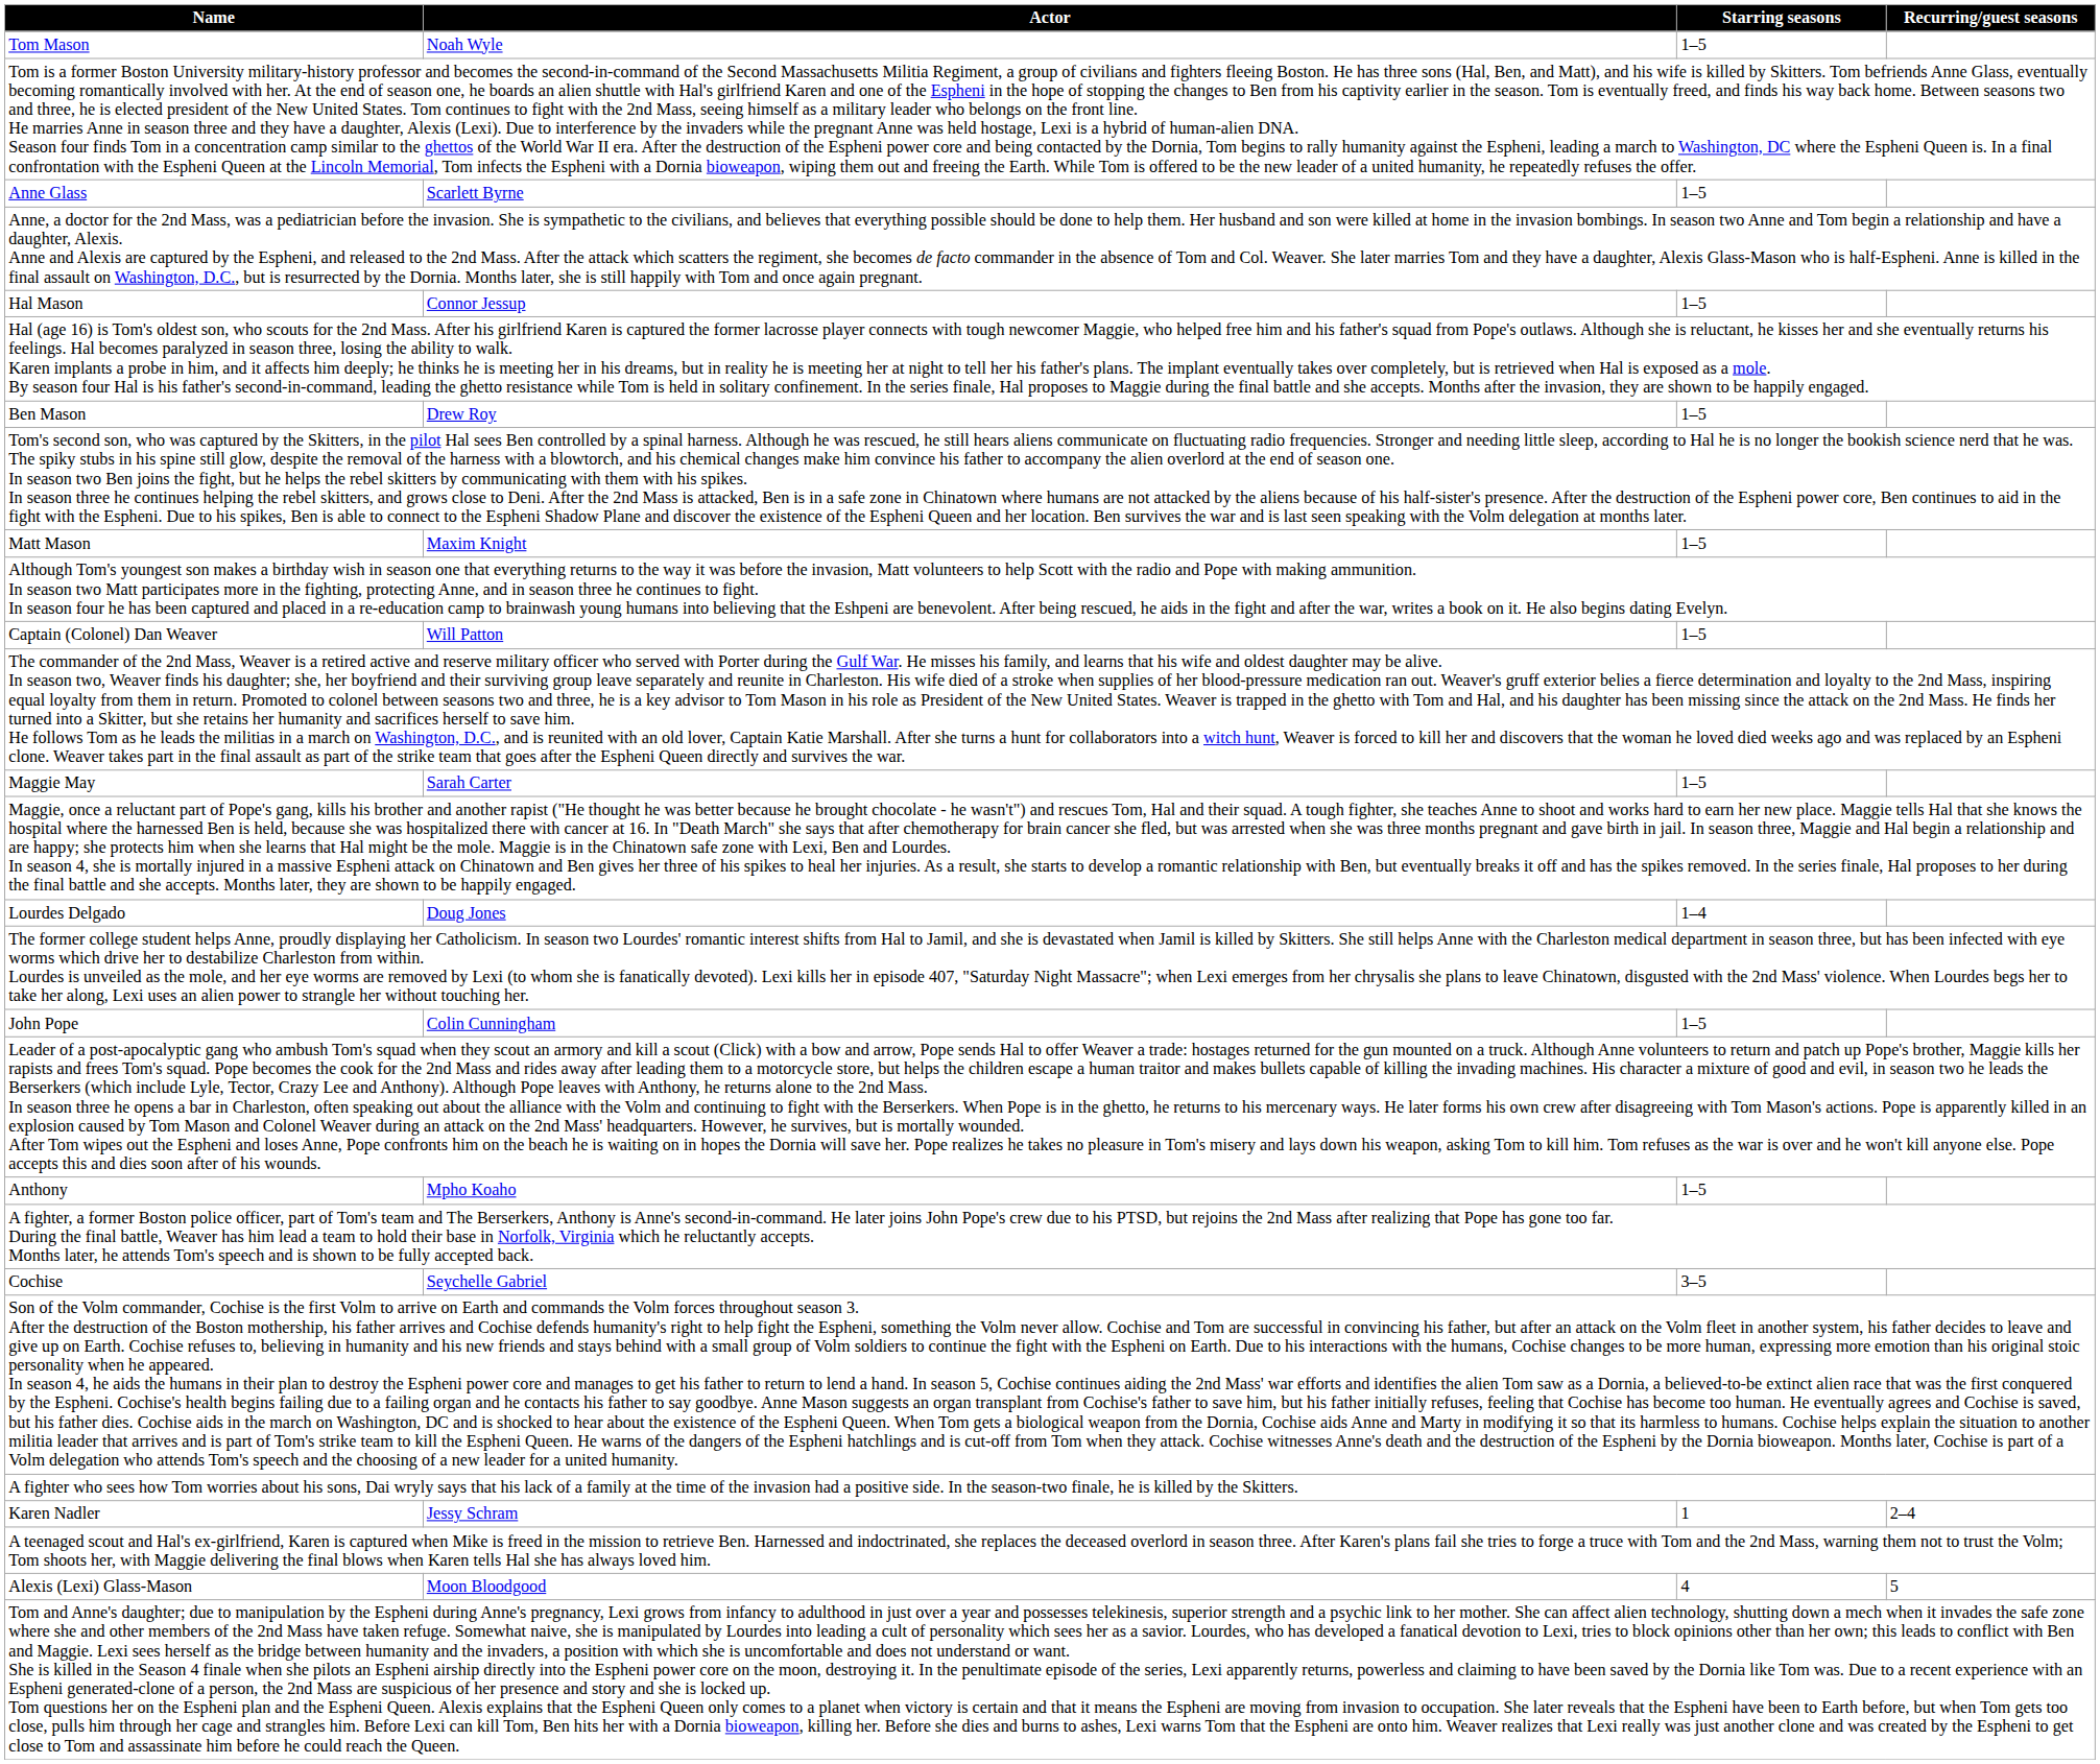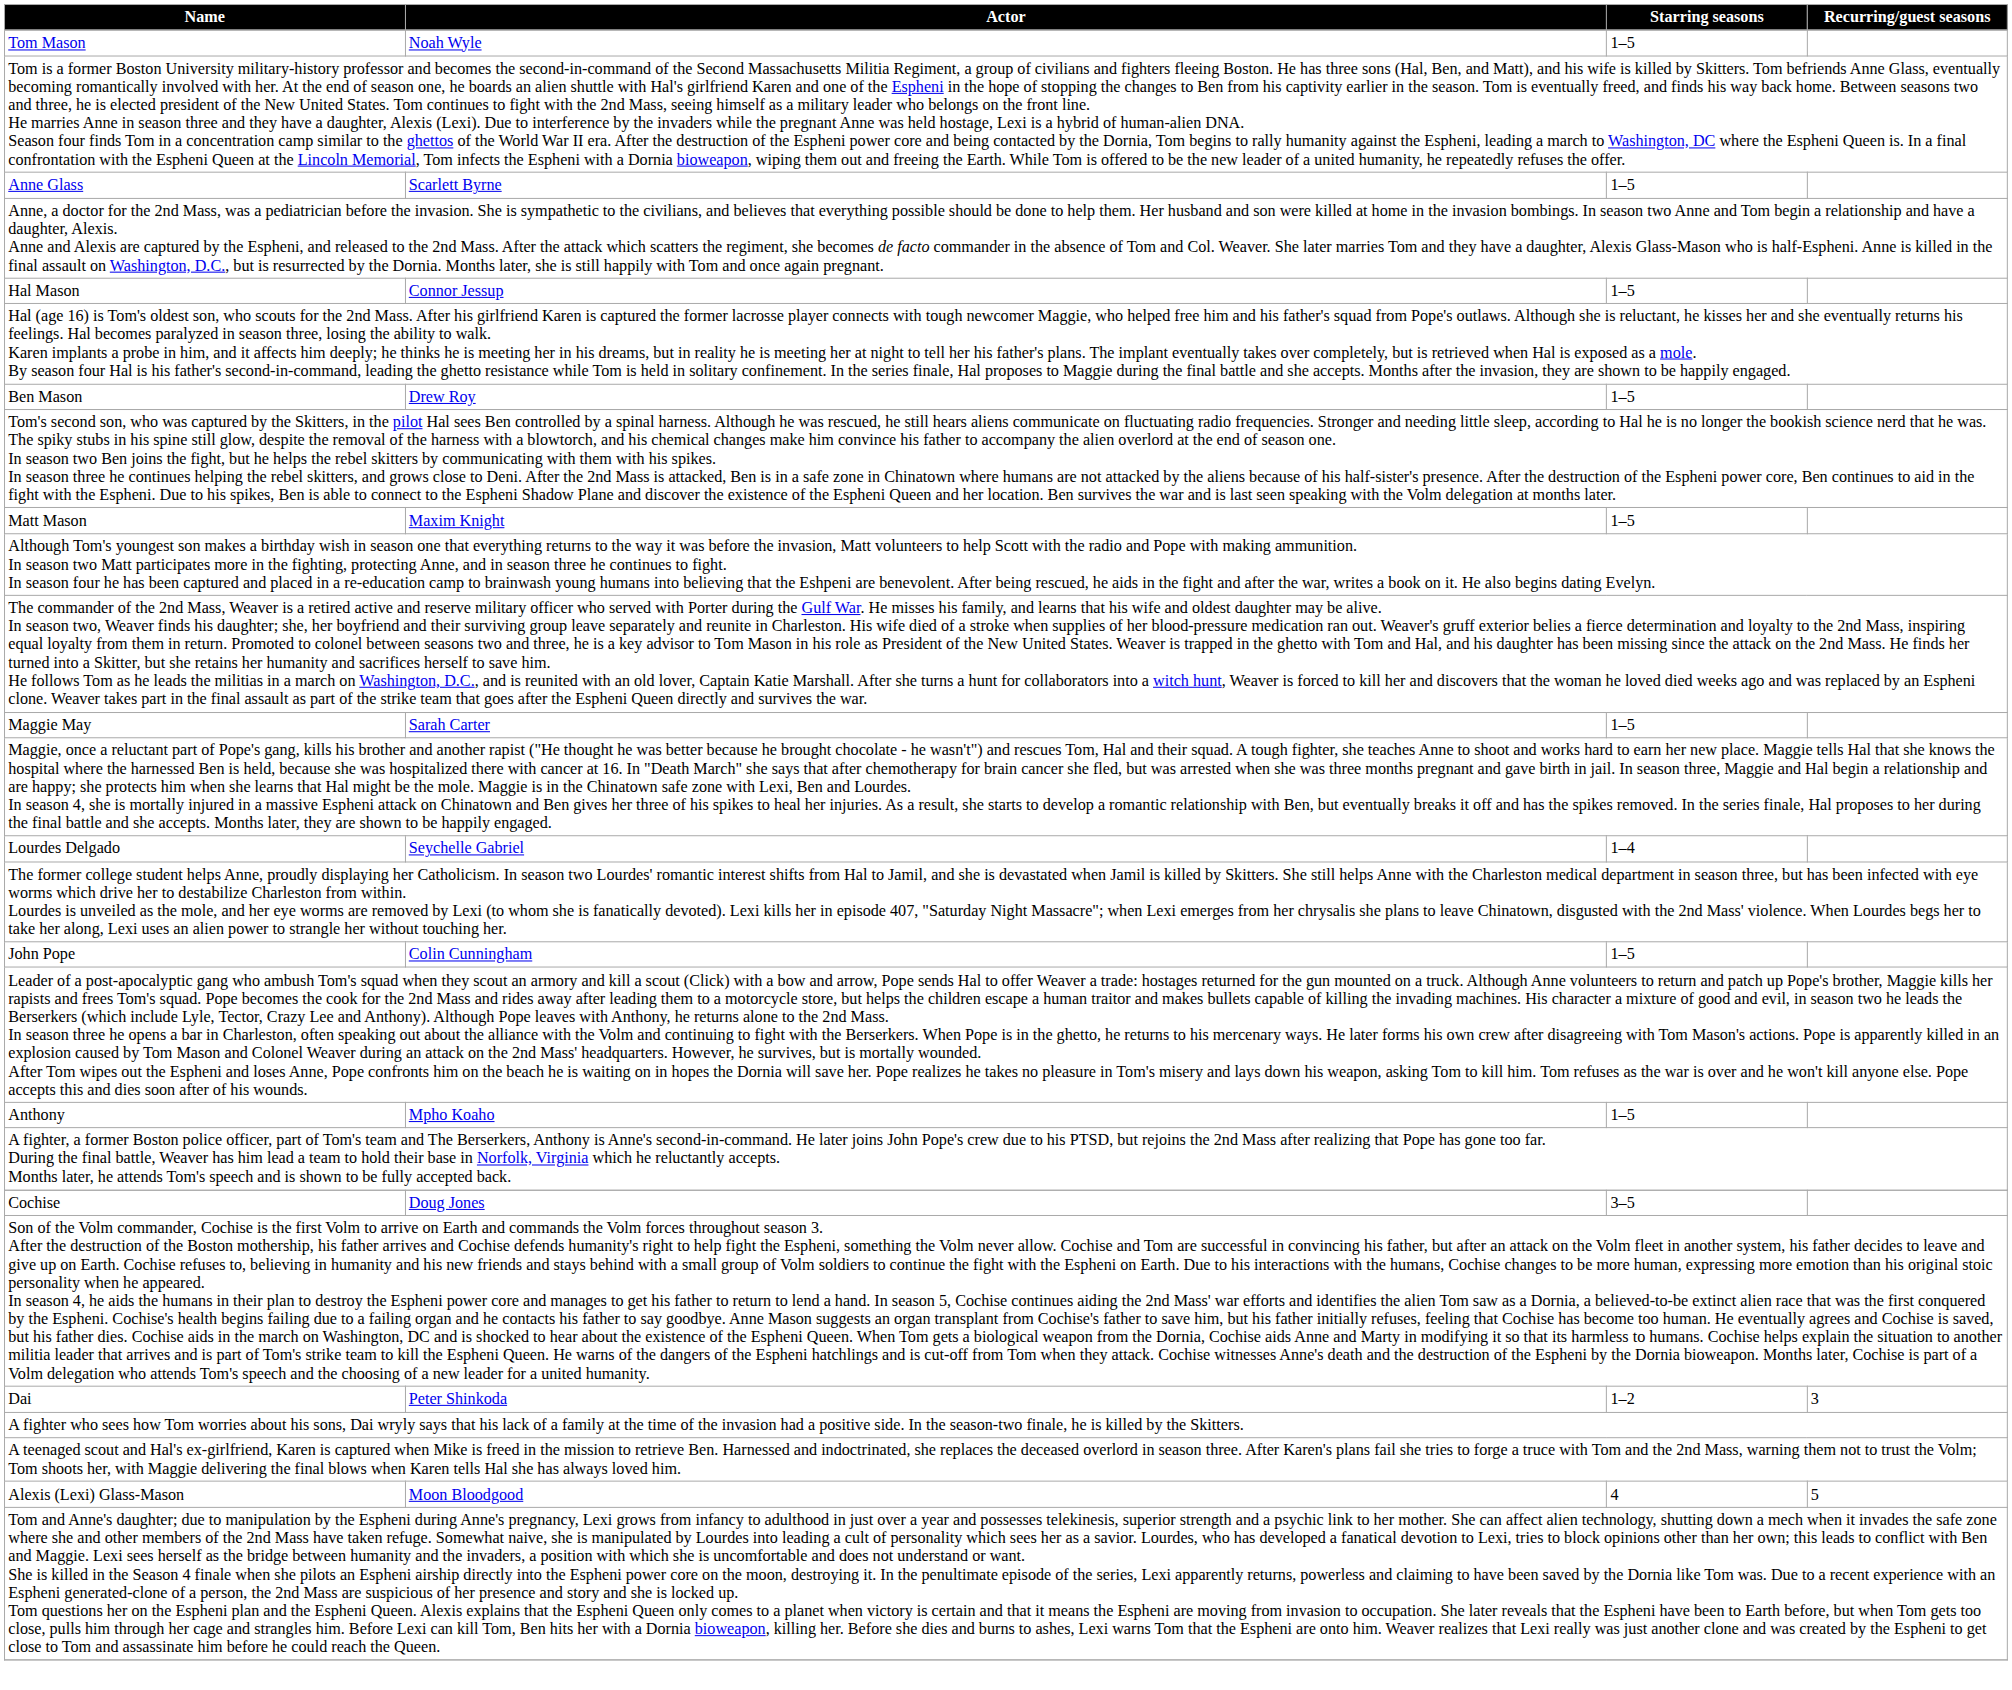- row: Captain (Colonel) Dan Weaver | Will Patton | 1–5
Lourdes Delgado | Actor: Doug Jones -> Seychelle Gabriel
Cochise | Actor: Seychelle Gabriel -> Doug Jones
+ row: Dai | Peter Shinkoda | 1–2 | 3
- row: Karen Nadler | Jessy Schram | 1 | 2–4
